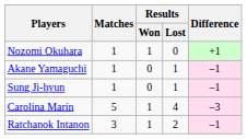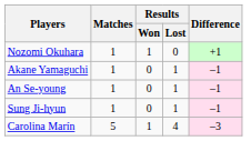+ row: An Se-young | 1 | 0 | 1 | –1
- row: Ratchanok Intanon | 3 | 1 | 2 | –1
